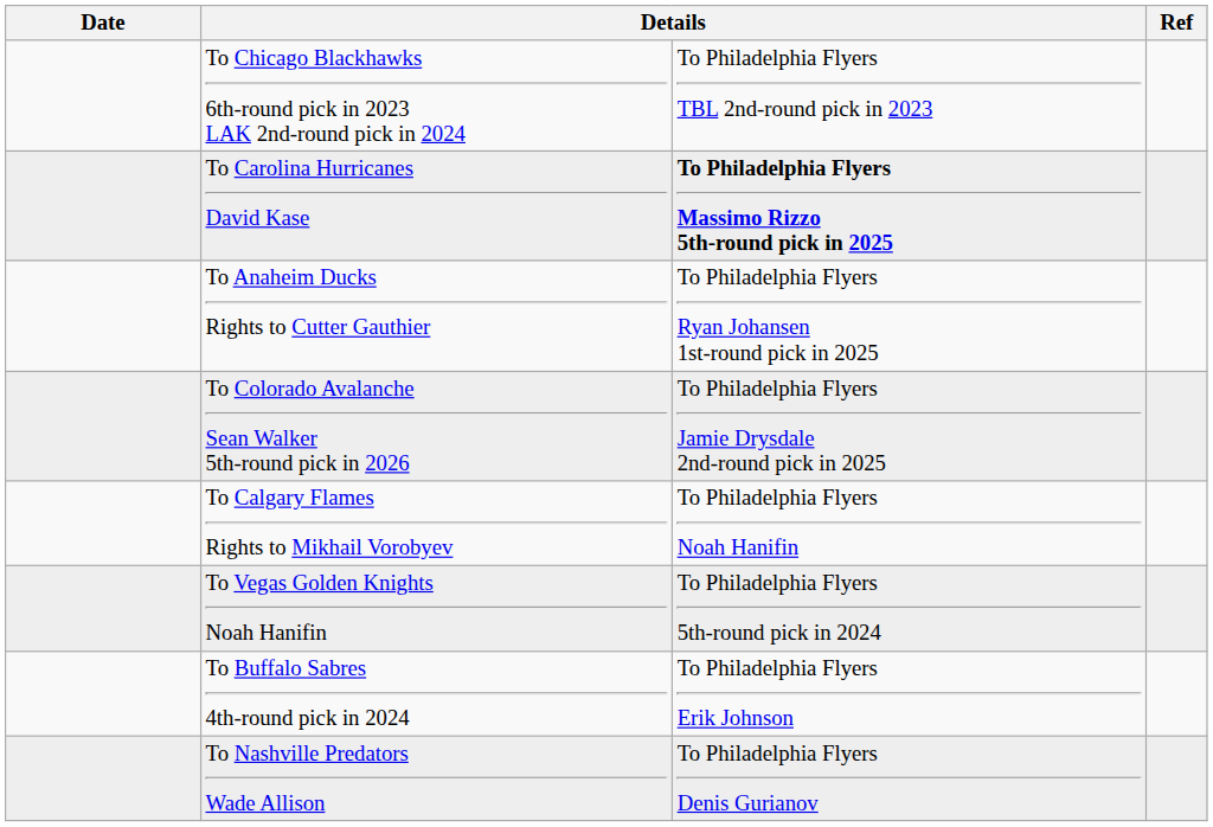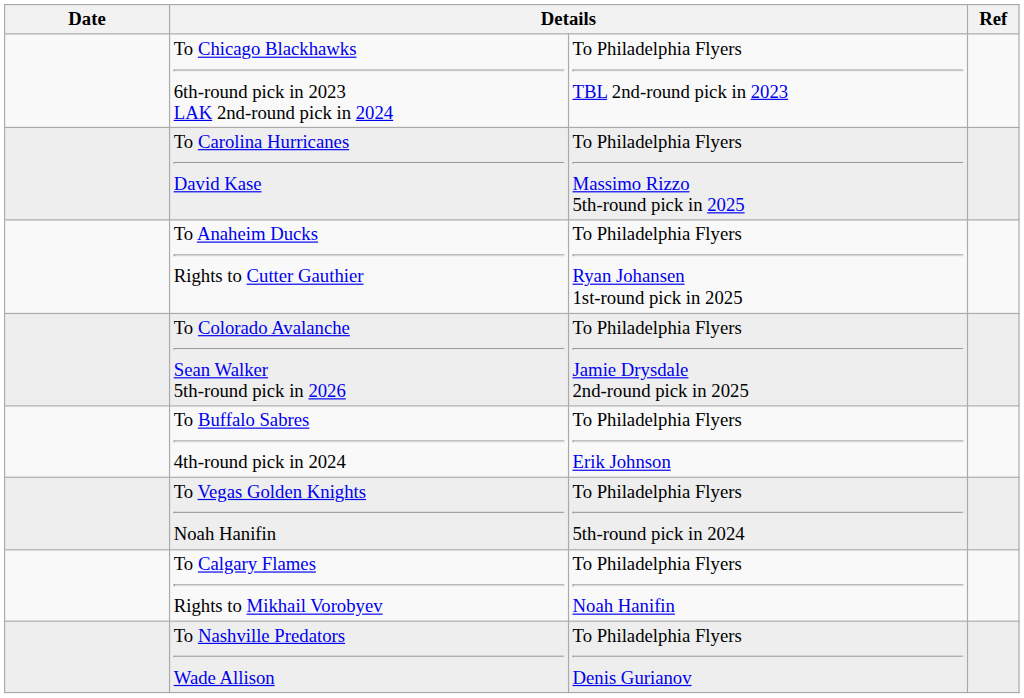To Carolina Hurricanes David Kase | column 3: bold -> normal
rows swapped: To Calgary Flames Rights to Mikhail Vorobyev <-> To Buffalo Sabres 4th-round pick in 2024
